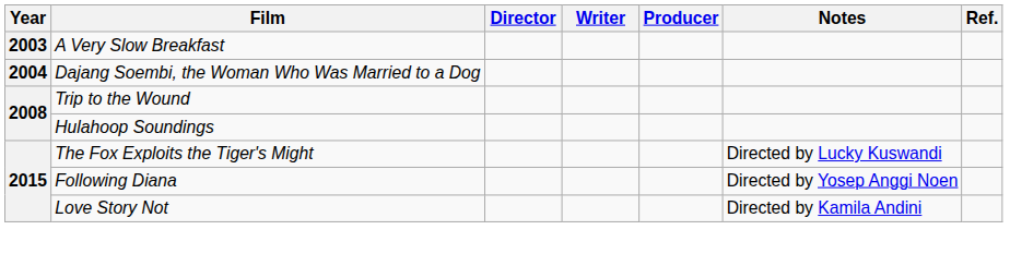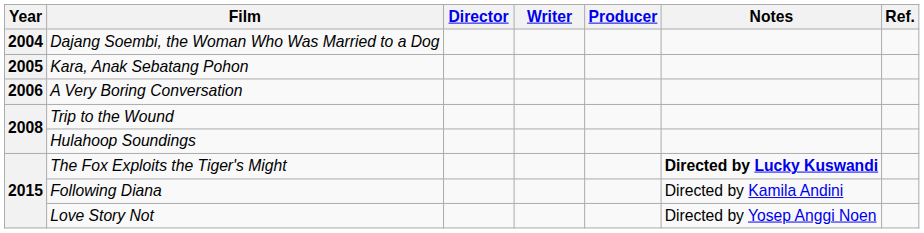- row: 2003 | A Very Slow Breakfast
+ row: 2005 | Kara, Anak Sebatang Pohon
+ row: 2006 | A Very Boring Conversation
The Fox Exploits the Tiger's Might | Notes: normal -> bold
Following Diana | Notes: Directed by Yosep Anggi Noen -> Directed by Kamila Andini
Love Story Not | Notes: Directed by Kamila Andini -> Directed by Yosep Anggi Noen
